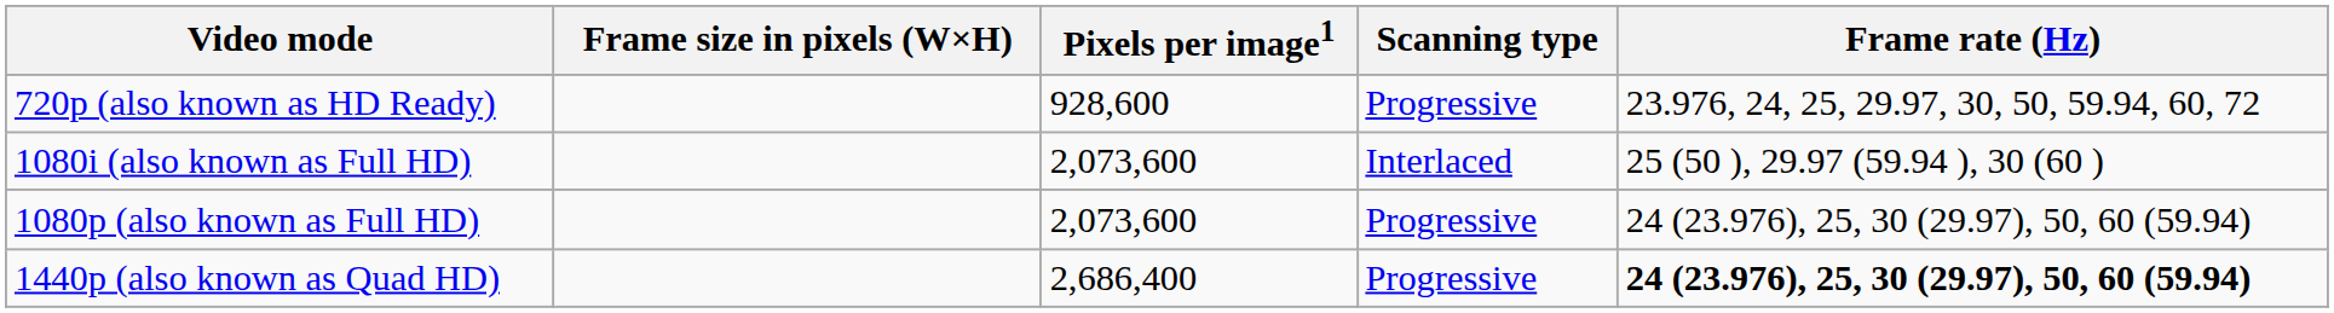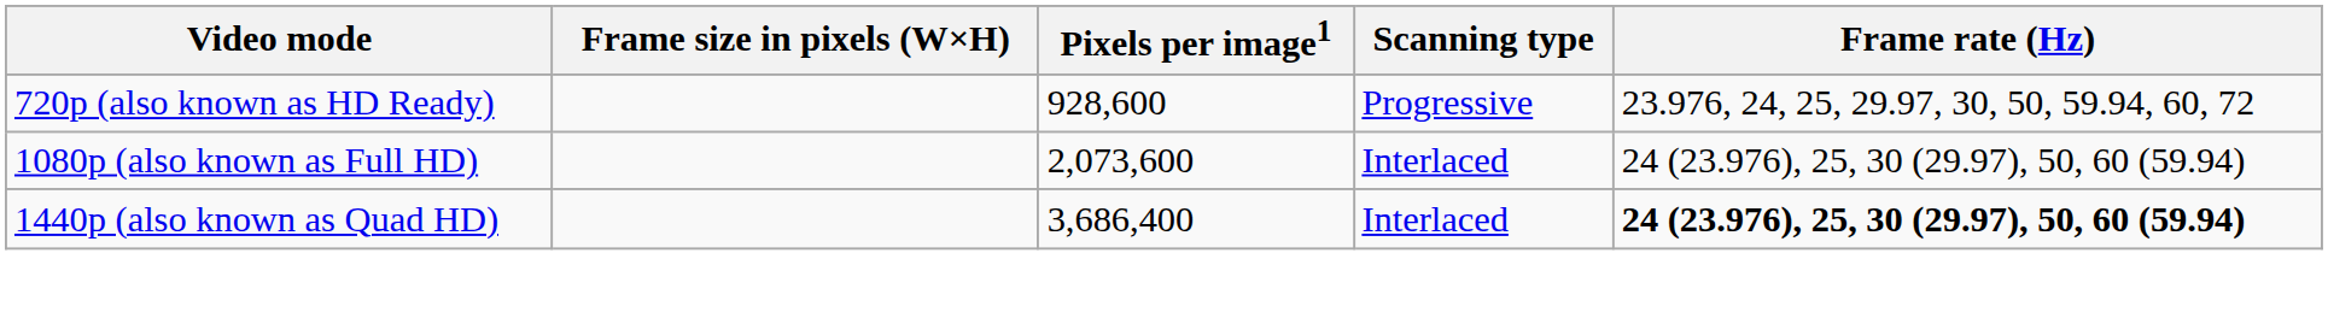- row: 1080i (also known as Full HD) | 2,073,600 | Interlaced | 25 (50 ), 29.97 (59.94 ), 30 (60 )
1080p (also known as Full HD) | Scanning type: Progressive -> Interlaced
1440p (also known as Quad HD) | Pixels per image1: 2,686,400 -> 3,686,400
1440p (also known as Quad HD) | Scanning type: Progressive -> Interlaced
